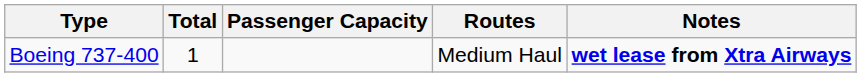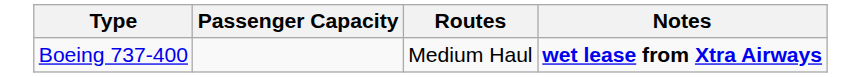- column: Total | 1
